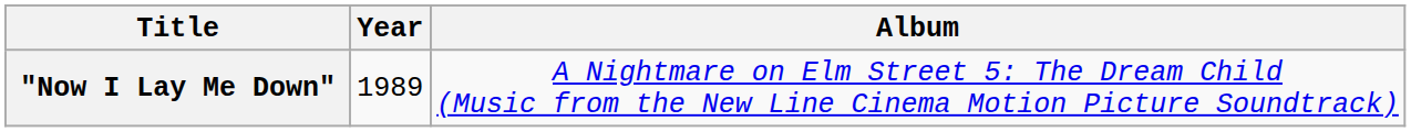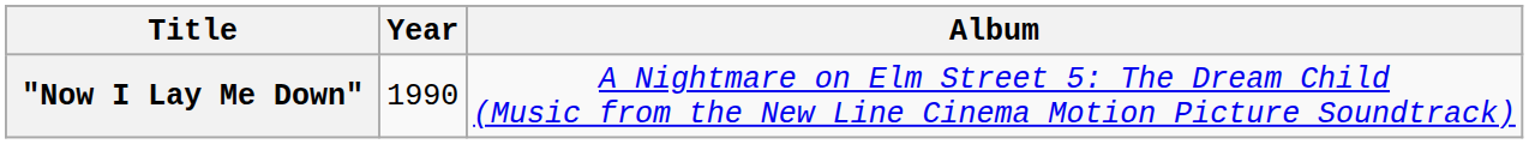"Now I Lay Me Down" | Year: 1989 -> 1990
